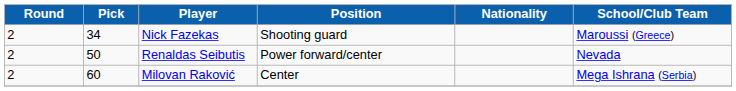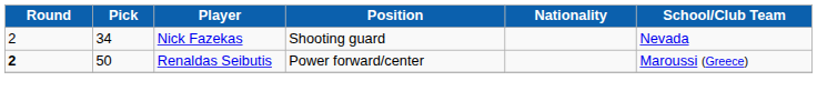Nick Fazekas | School/Club Team: Maroussi (Greece) -> Nevada
Renaldas Seibutis | Round: normal -> bold
Renaldas Seibutis | School/Club Team: Nevada -> Maroussi (Greece)
- row: 2 | 60 | Milovan Raković | Center | Mega Ishrana (Serbia)
